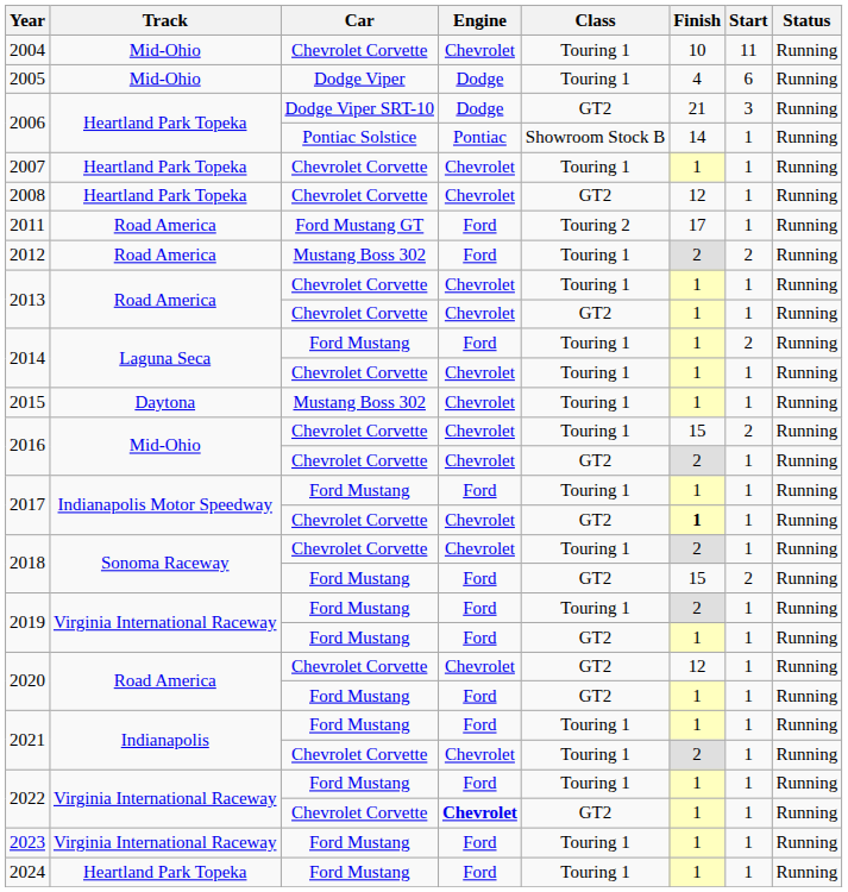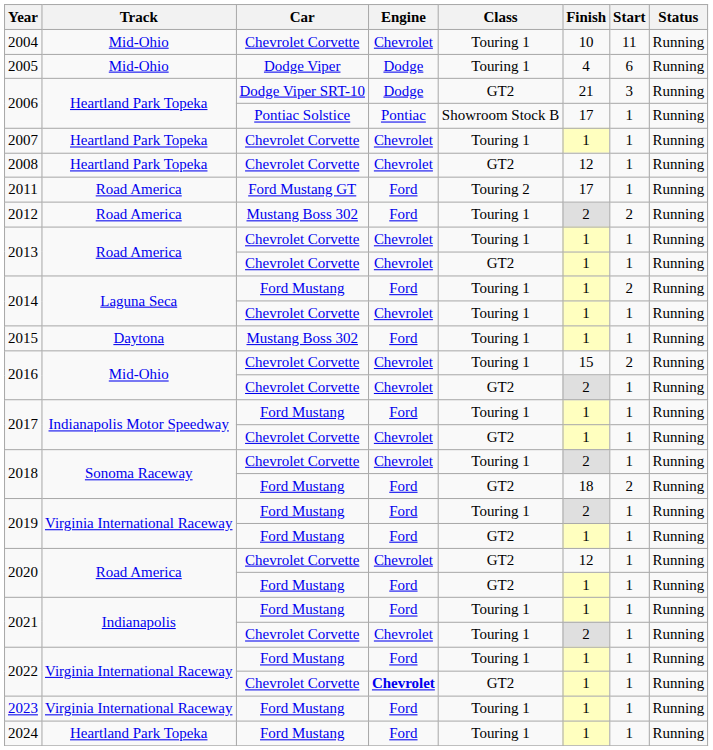2006 / Pontiac Solstice | Finish: 14 -> 17
2015 | Engine: Chevrolet -> Ford
2017 / Chevrolet Corvette | Finish: bold -> normal
2018 / Ford Mustang | Finish: 15 -> 18
